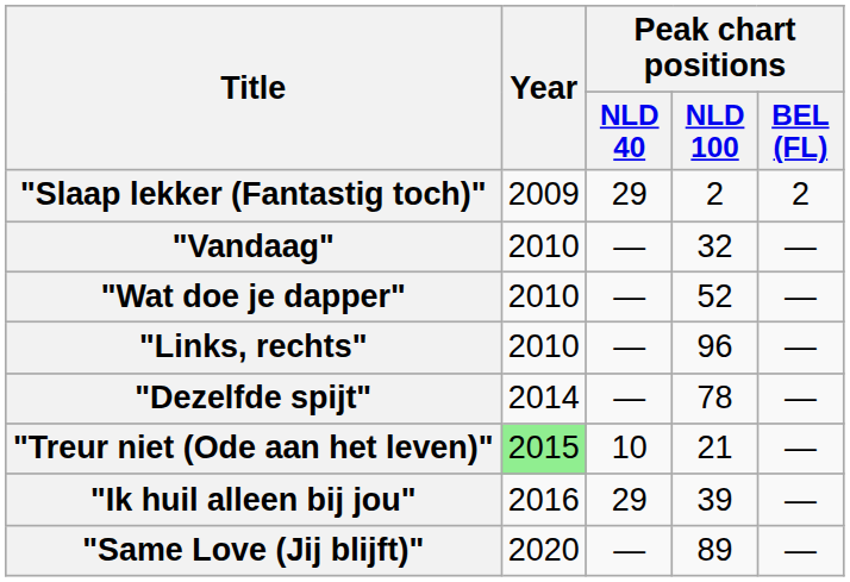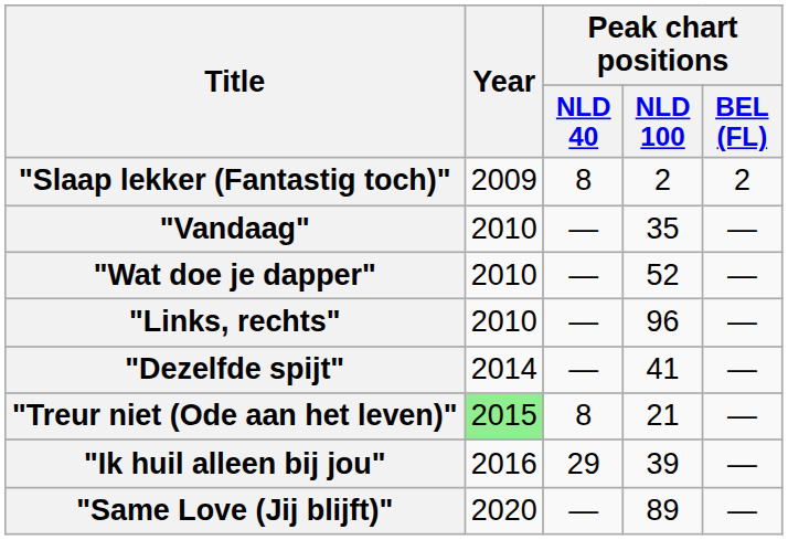"Slaap lekker (Fantastig toch)" | Peak chart positions / NLD 40: 29 -> 8
"Vandaag" | Peak chart positions / NLD 100: 32 -> 35
"Dezelfde spijt" | Peak chart positions / NLD 100: 78 -> 41
"Treur niet (Ode aan het leven)" | Peak chart positions / NLD 40: 10 -> 8
